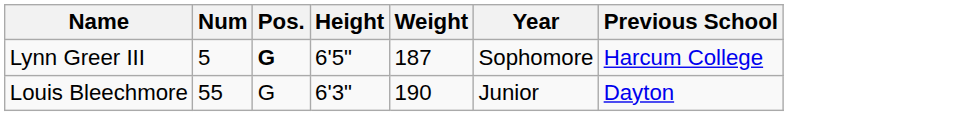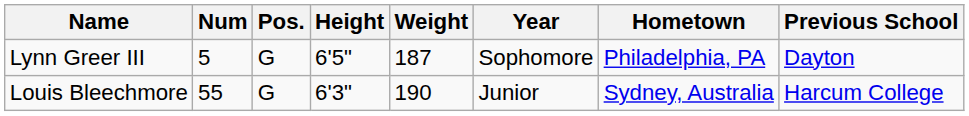+ column: Hometown | Philadelphia, PA | Sydney, Australia
Lynn Greer III | Pos.: bold -> normal
Lynn Greer III | Previous School: Harcum College -> Dayton
Louis Bleechmore | Previous School: Dayton -> Harcum College
